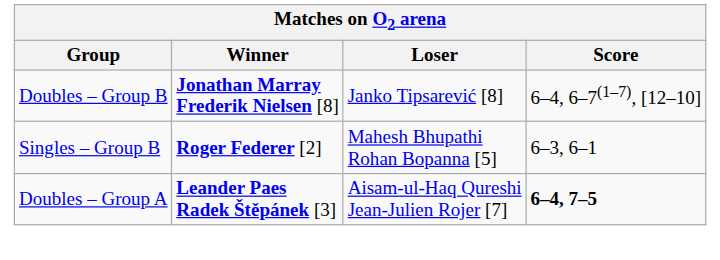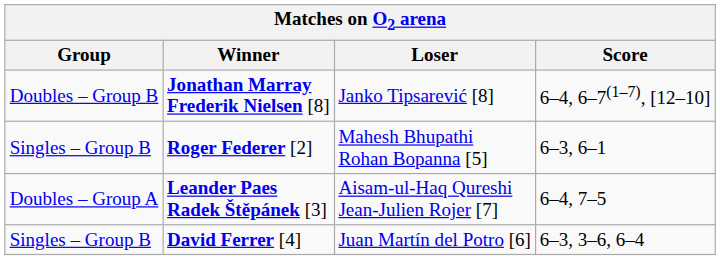Leander Paes Radek Štěpánek [3] | Score: bold -> normal
+ row: Singles – Group B | David Ferrer [4] | Juan Martín del Potro [6] | 6–3, 3–6, 6–4
